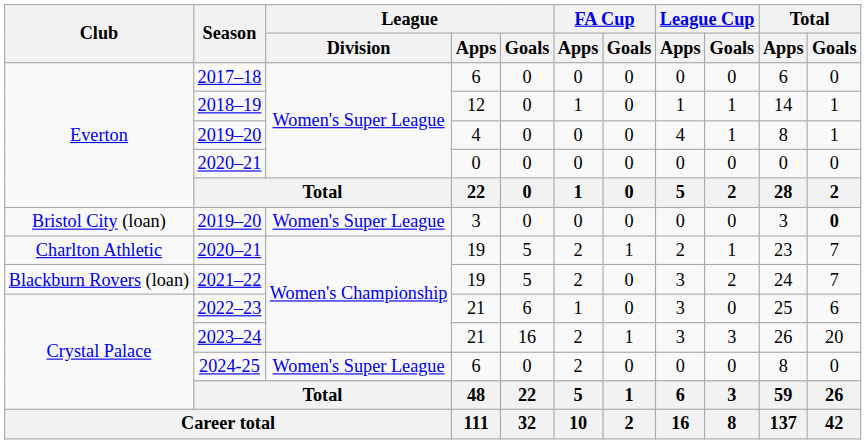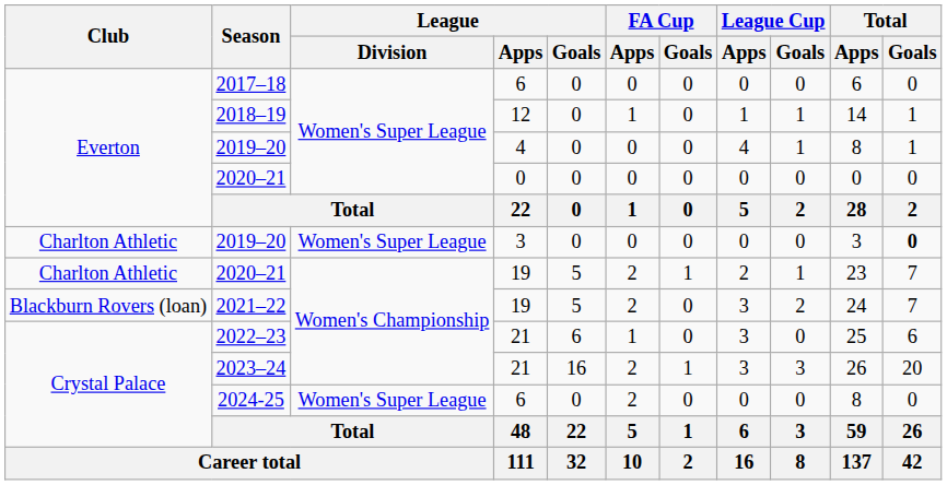2019–20 / 3 | Club: Bristol City (loan) -> Charlton Athletic
